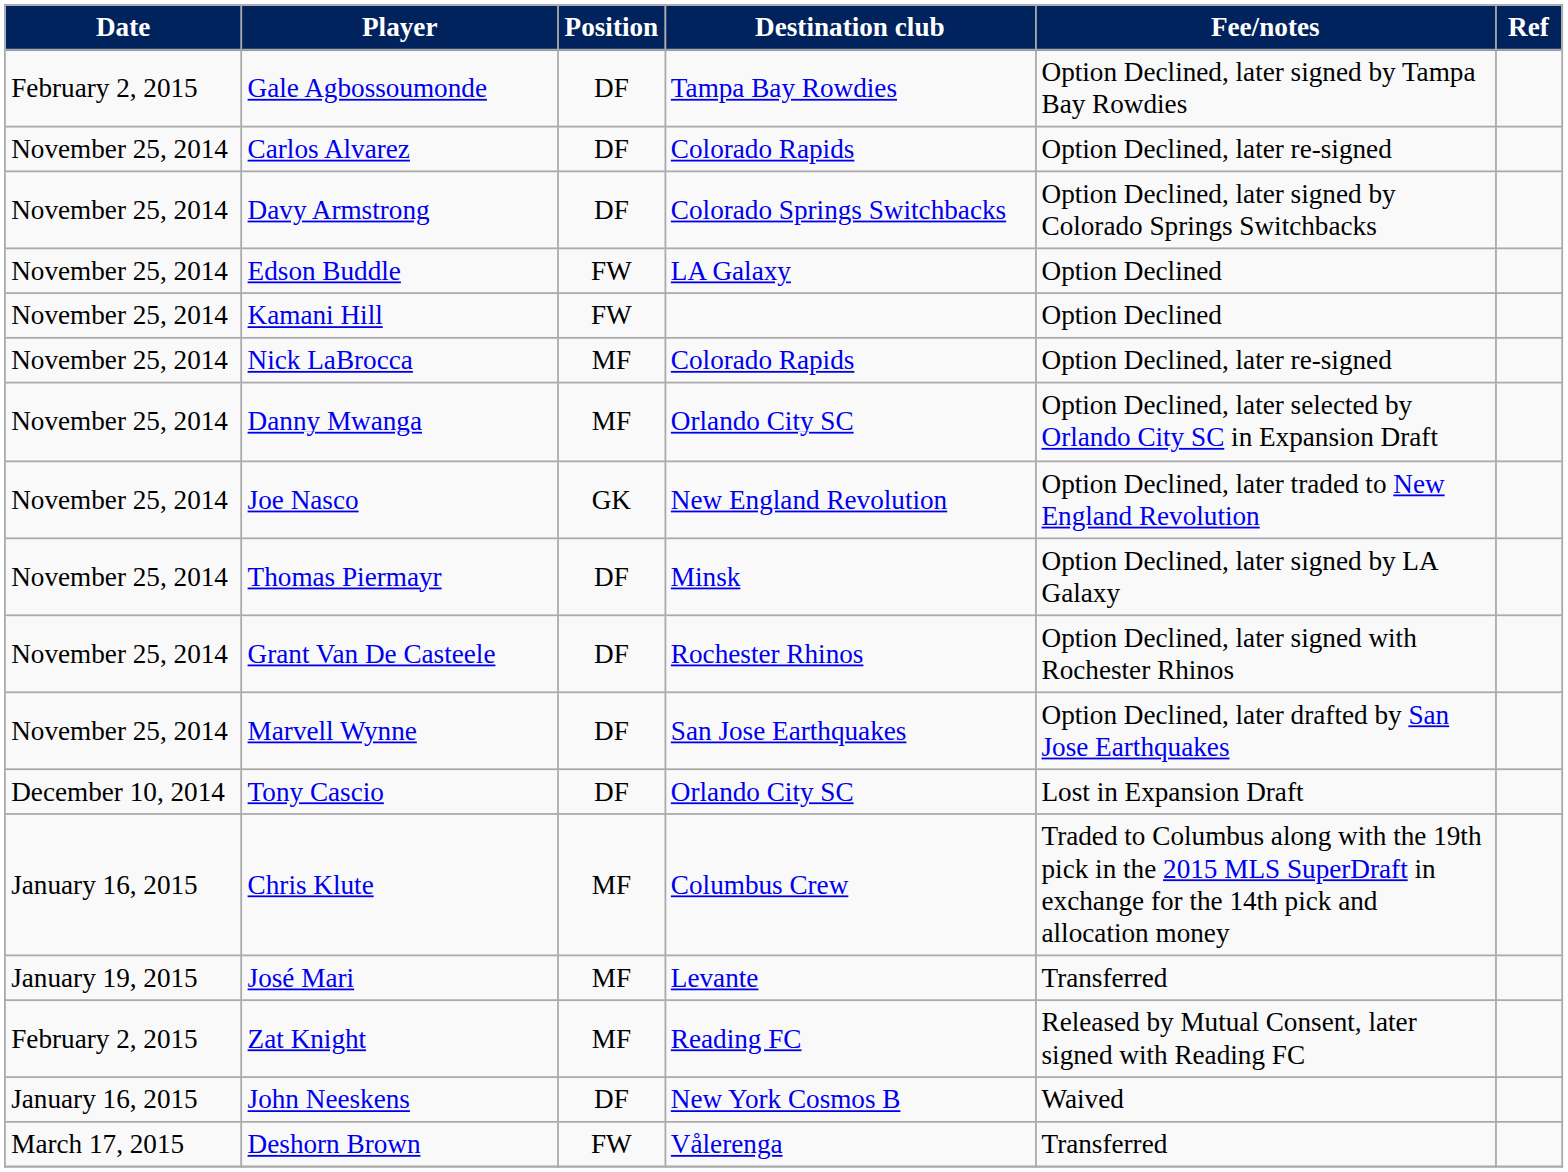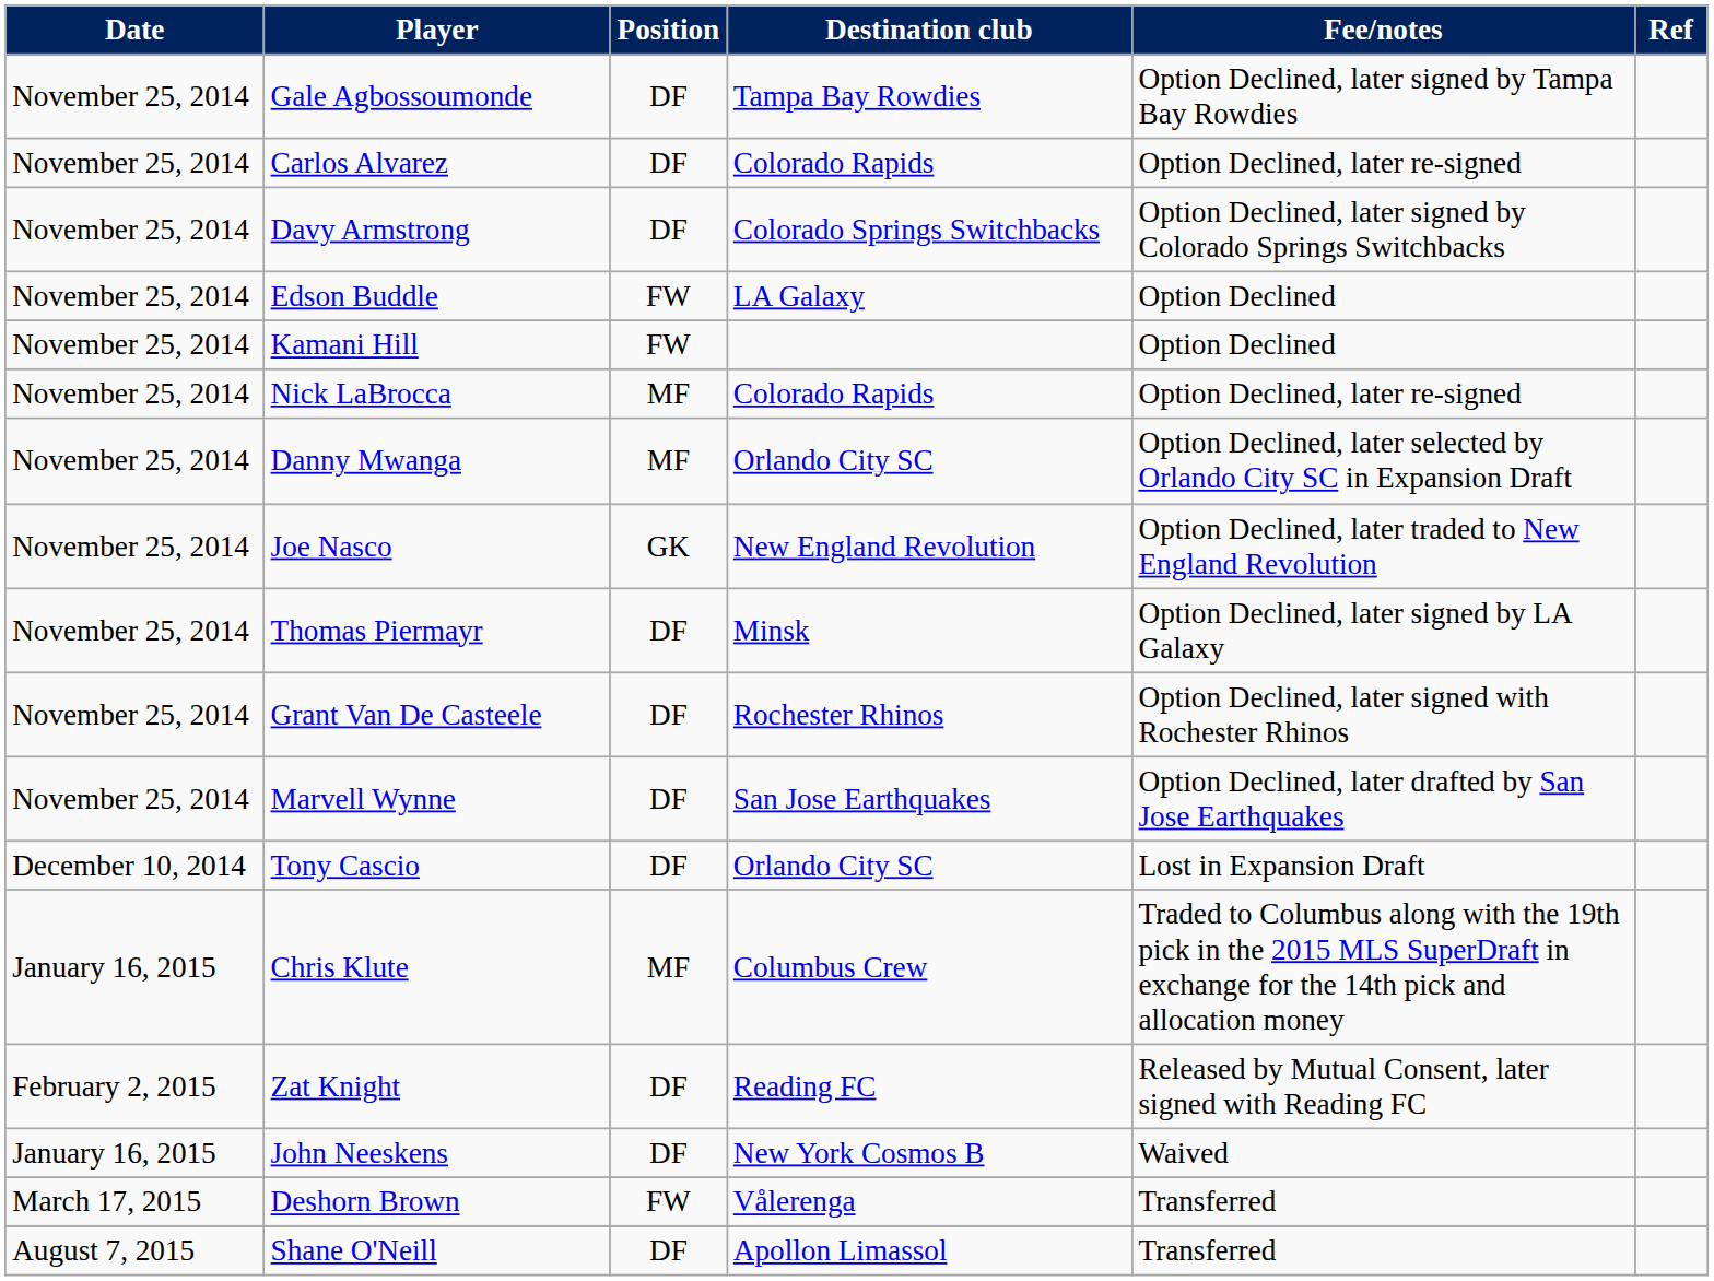Gale Agbossoumonde | Date: February 2, 2015 -> November 25, 2014
- row: January 19, 2015 | José Mari | MF | Levante | Transferred
Zat Knight | Position: MF -> DF
+ row: August 7, 2015 | Shane O'Neill | DF | Apollon Limassol | Transferred
